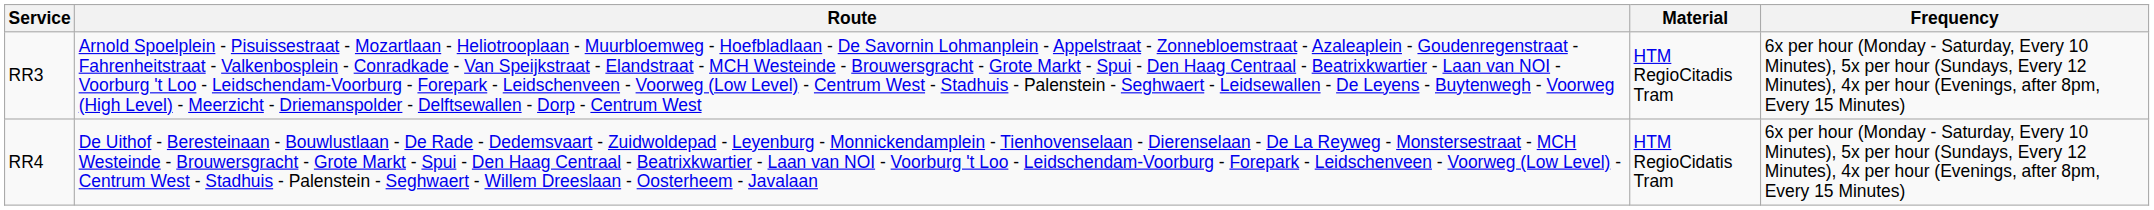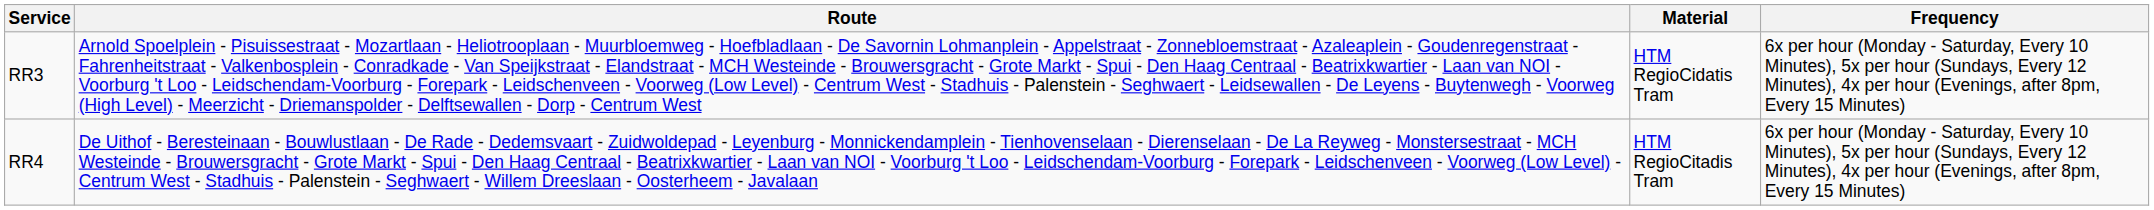RR3 | Material: HTM RegioCitadis Tram -> HTM RegioCidatis Tram
RR4 | Material: HTM RegioCidatis Tram -> HTM RegioCitadis Tram
